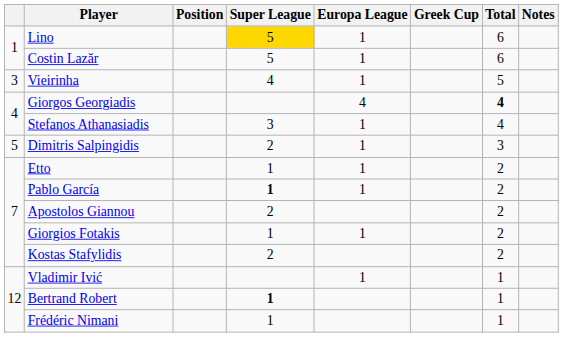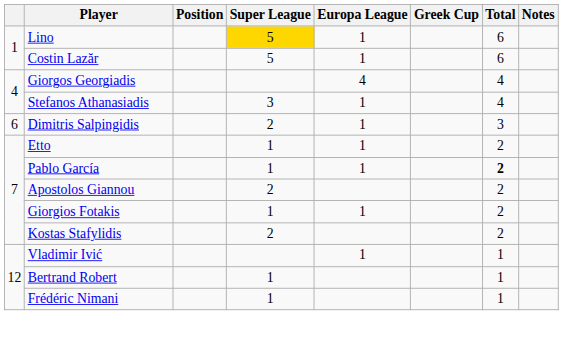- row: 3 | Vieirinha | 4 | 1 | 5
Giorgos Georgiadis | Total: bold -> normal
Dimitris Salpingidis | column 1: 5 -> 6
Pablo García | Super League: bold -> normal
Pablo García | Total: normal -> bold
Bertrand Robert | Super League: bold -> normal
